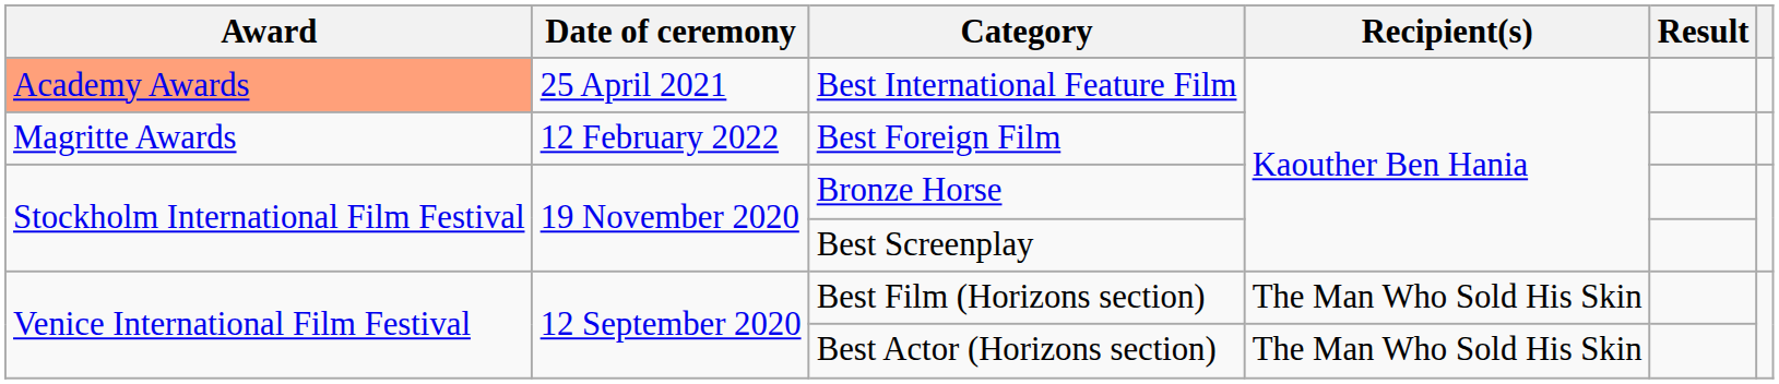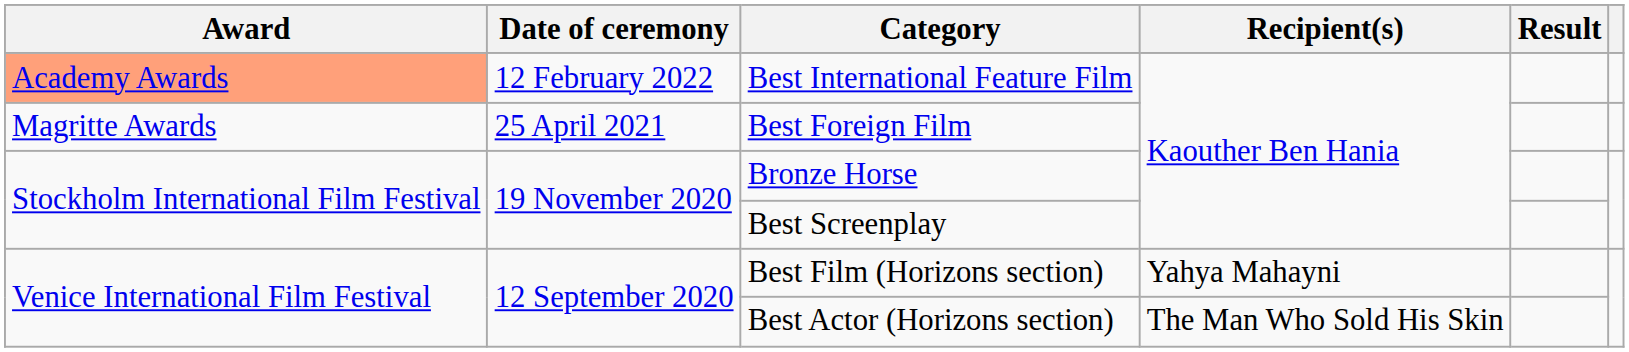Best International Feature Film | Date of ceremony: 25 April 2021 -> 12 February 2022
Best Foreign Film | Date of ceremony: 12 February 2022 -> 25 April 2021
Best Film (Horizons section) | Recipient(s): The Man Who Sold His Skin -> Yahya Mahayni
